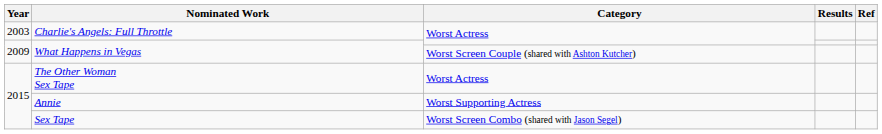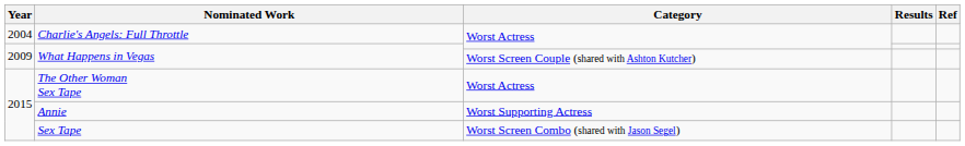Charlie's Angels: Full Throttle | Year: 2003 -> 2004
